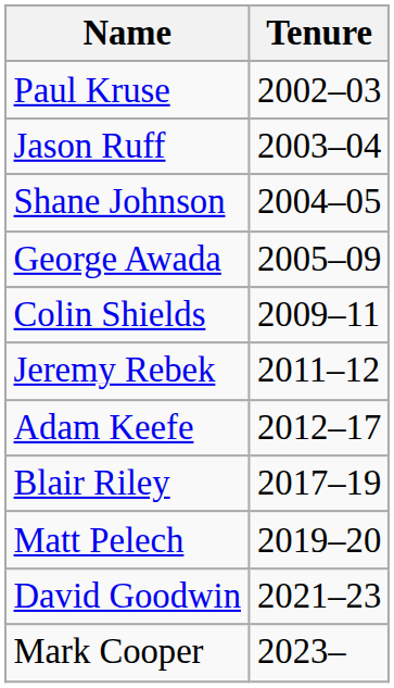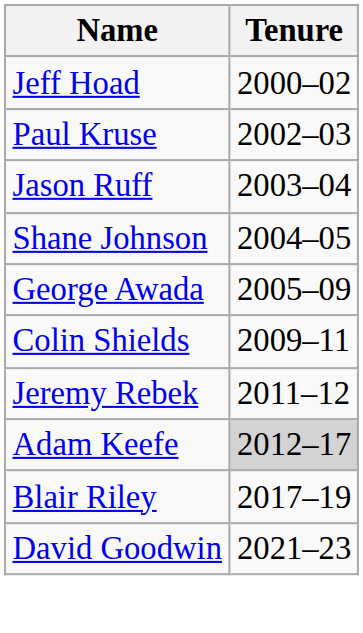+ row: Jeff Hoad | 2000–02
Adam Keefe | Tenure: no background -> lightgrey background
- row: Matt Pelech | 2019–20
- row: Mark Cooper | 2023–
